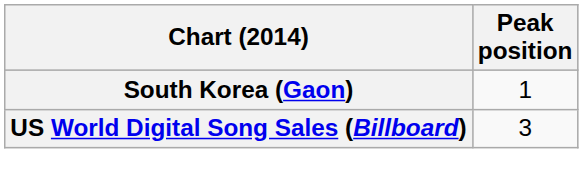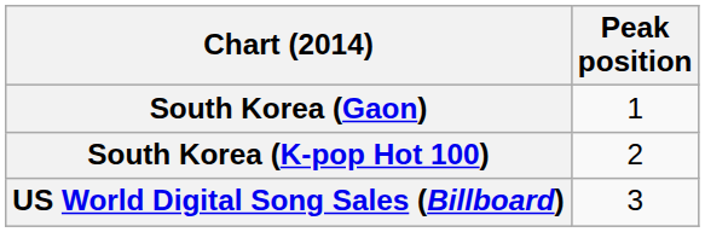+ row: South Korea (K-pop Hot 100) | 2
